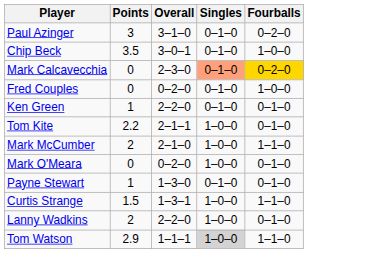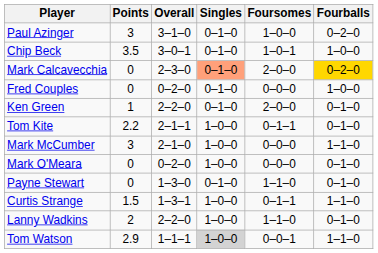+ column: Foursomes | 1–0–0 | 1–0–1 | 2–0–0 | 0–0–0 | 2–0–0 | 0–1–1 | 0–0–0 | 0–0–0 | 1–1–0 | 0–1–1 | 1–1–0 | 0–0–1
Mark McCumber | Points: 2 -> 3
Payne Stewart | Points: 1 -> 0
